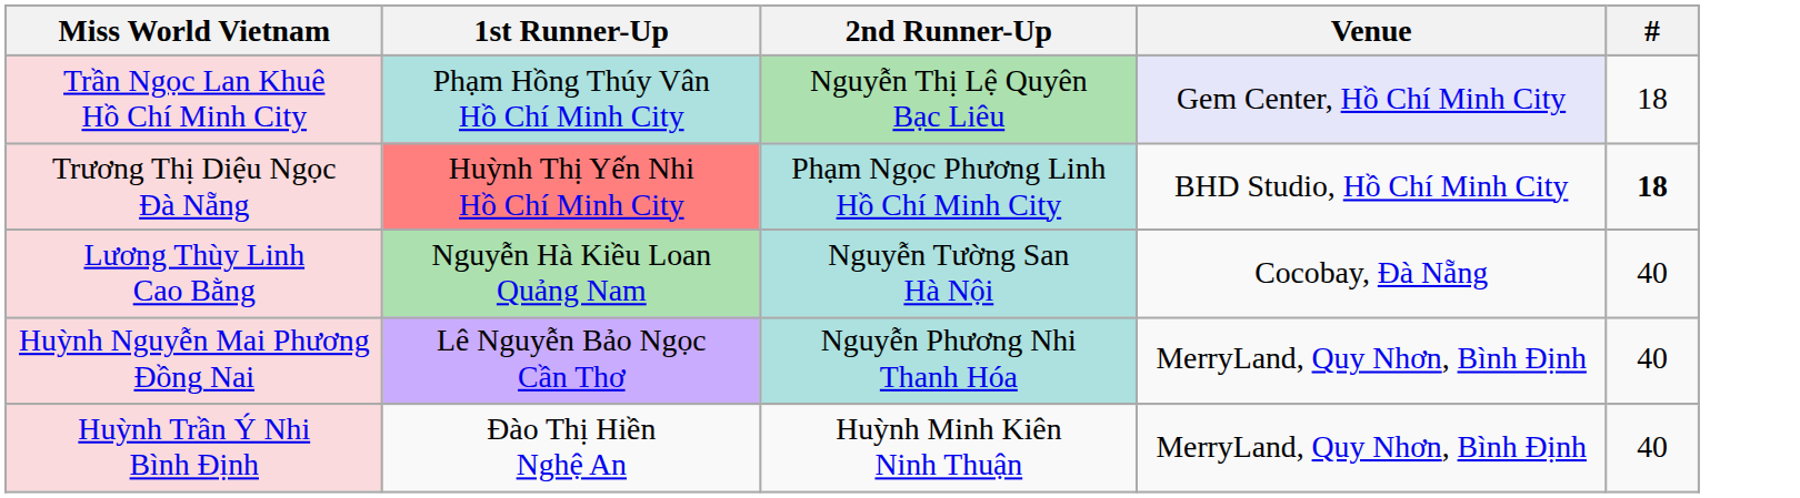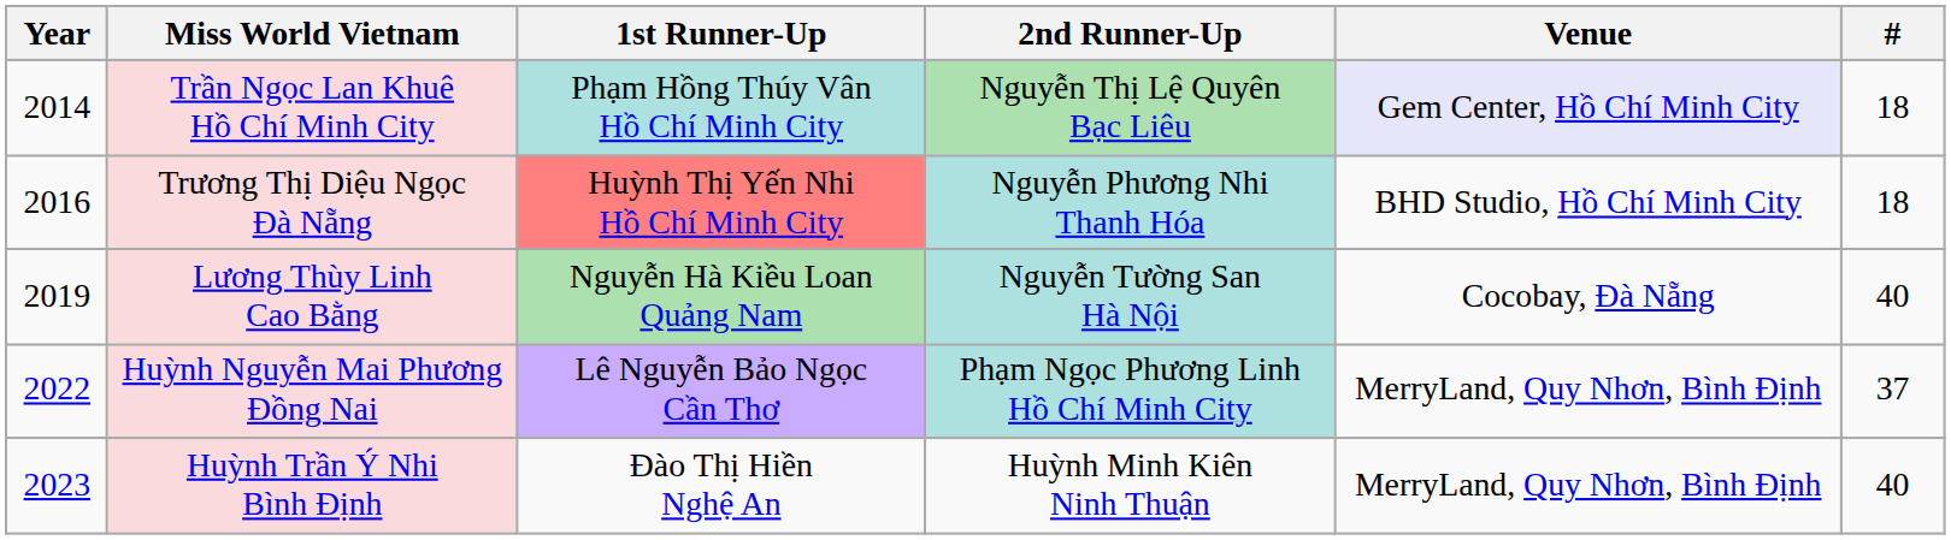+ column: Year | 2014 | 2016 | 2019 | 2022 | 2023
Trương Thị Diệu Ngọc Đà Nẵng | 2nd Runner-Up: Phạm Ngọc Phương Linh Hồ Chí Minh City -> Nguyễn Phương Nhi Thanh Hóa
Trương Thị Diệu Ngọc Đà Nẵng | #: bold -> normal
Huỳnh Nguyễn Mai Phương Đồng Nai | 2nd Runner-Up: Nguyễn Phương Nhi Thanh Hóa -> Phạm Ngọc Phương Linh Hồ Chí Minh City
Huỳnh Nguyễn Mai Phương Đồng Nai | #: 40 -> 37
